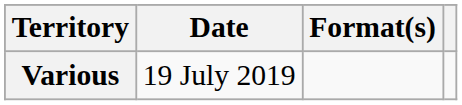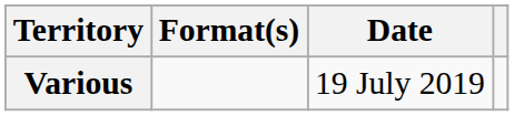columns swapped: Date <-> Format(s)
